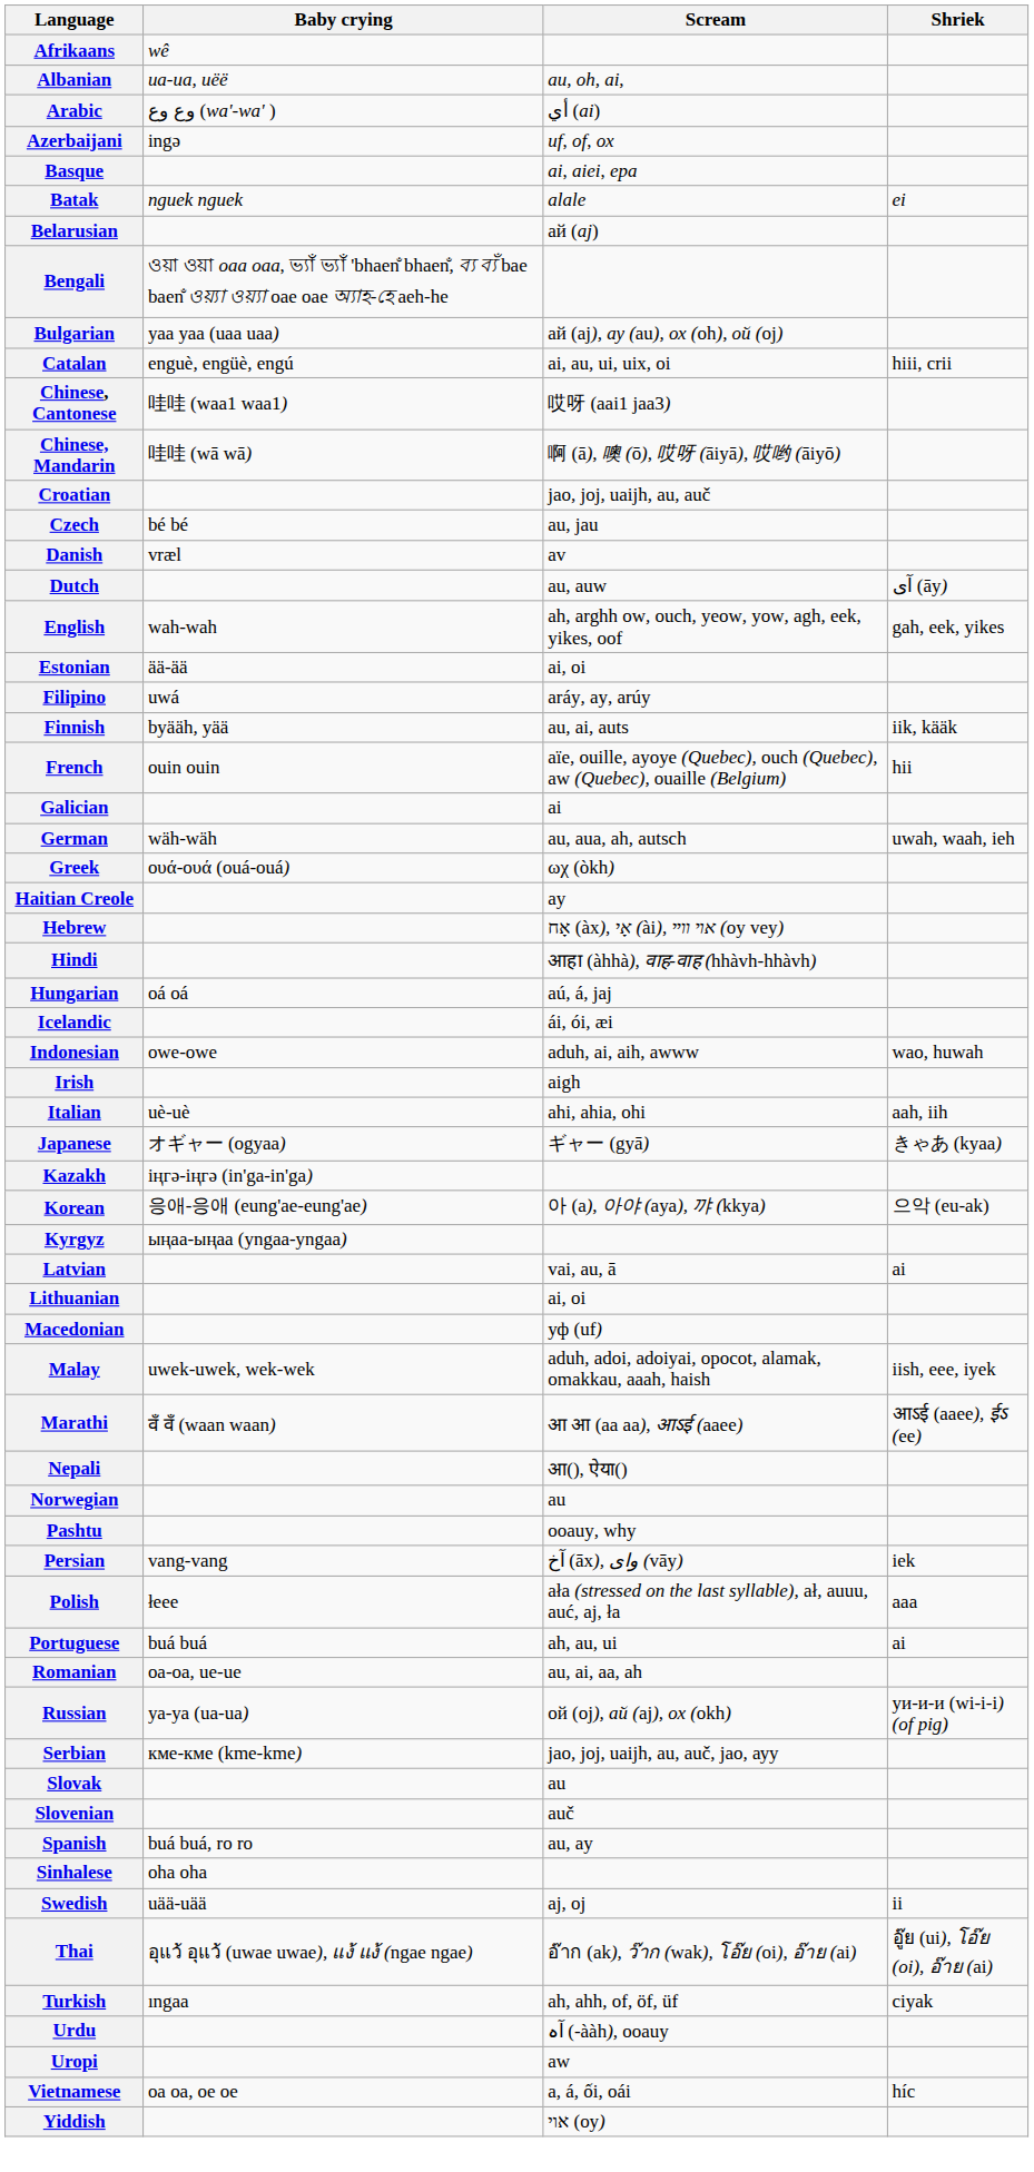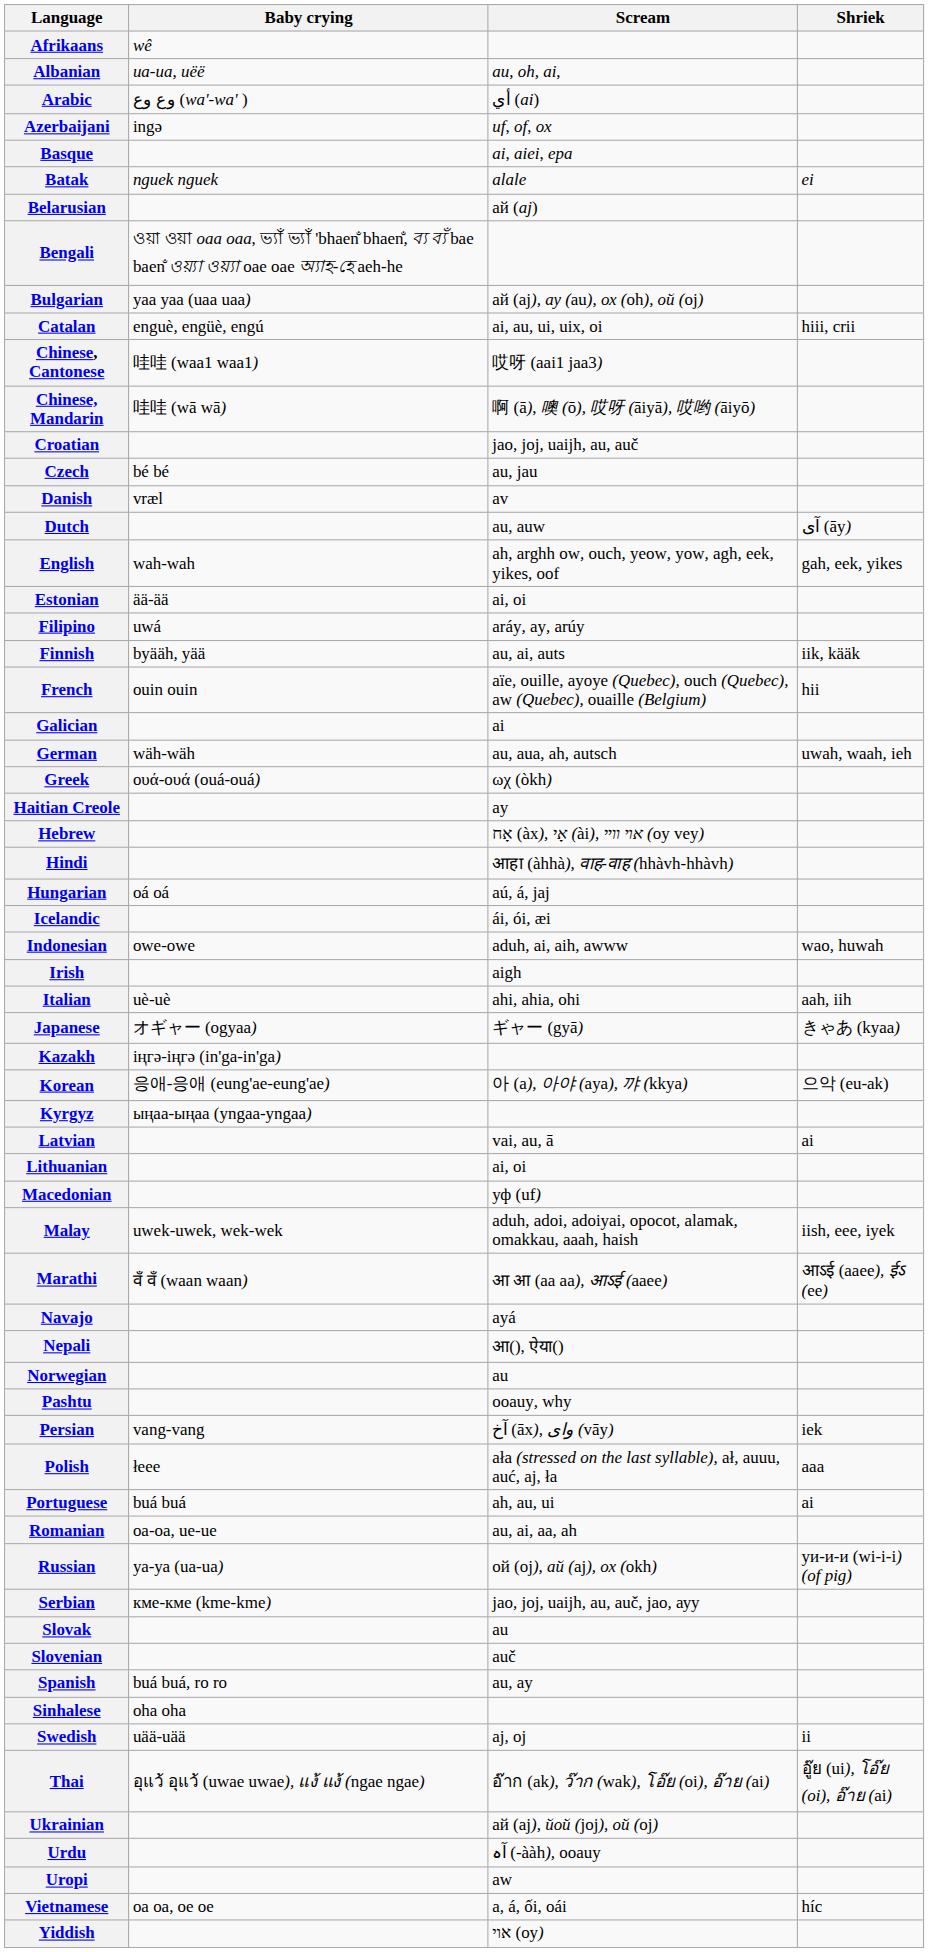+ row: Navajo | ayá
- row: Turkish | ıngaa | ah, ahh, of, öf, üf | ciyak
+ row: Ukrainian | ай (aj), йой (joj), ой (oj)
